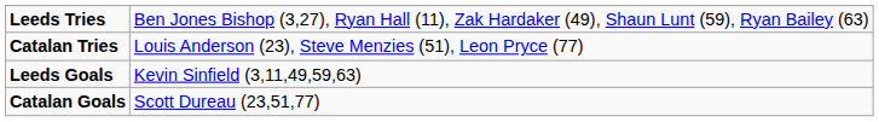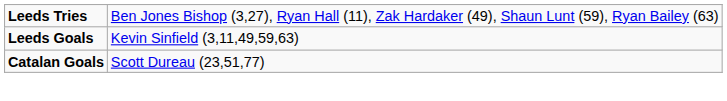- row: Catalan Tries | Louis Anderson (23), Steve Menzies (51), Leon Pryce (77)
